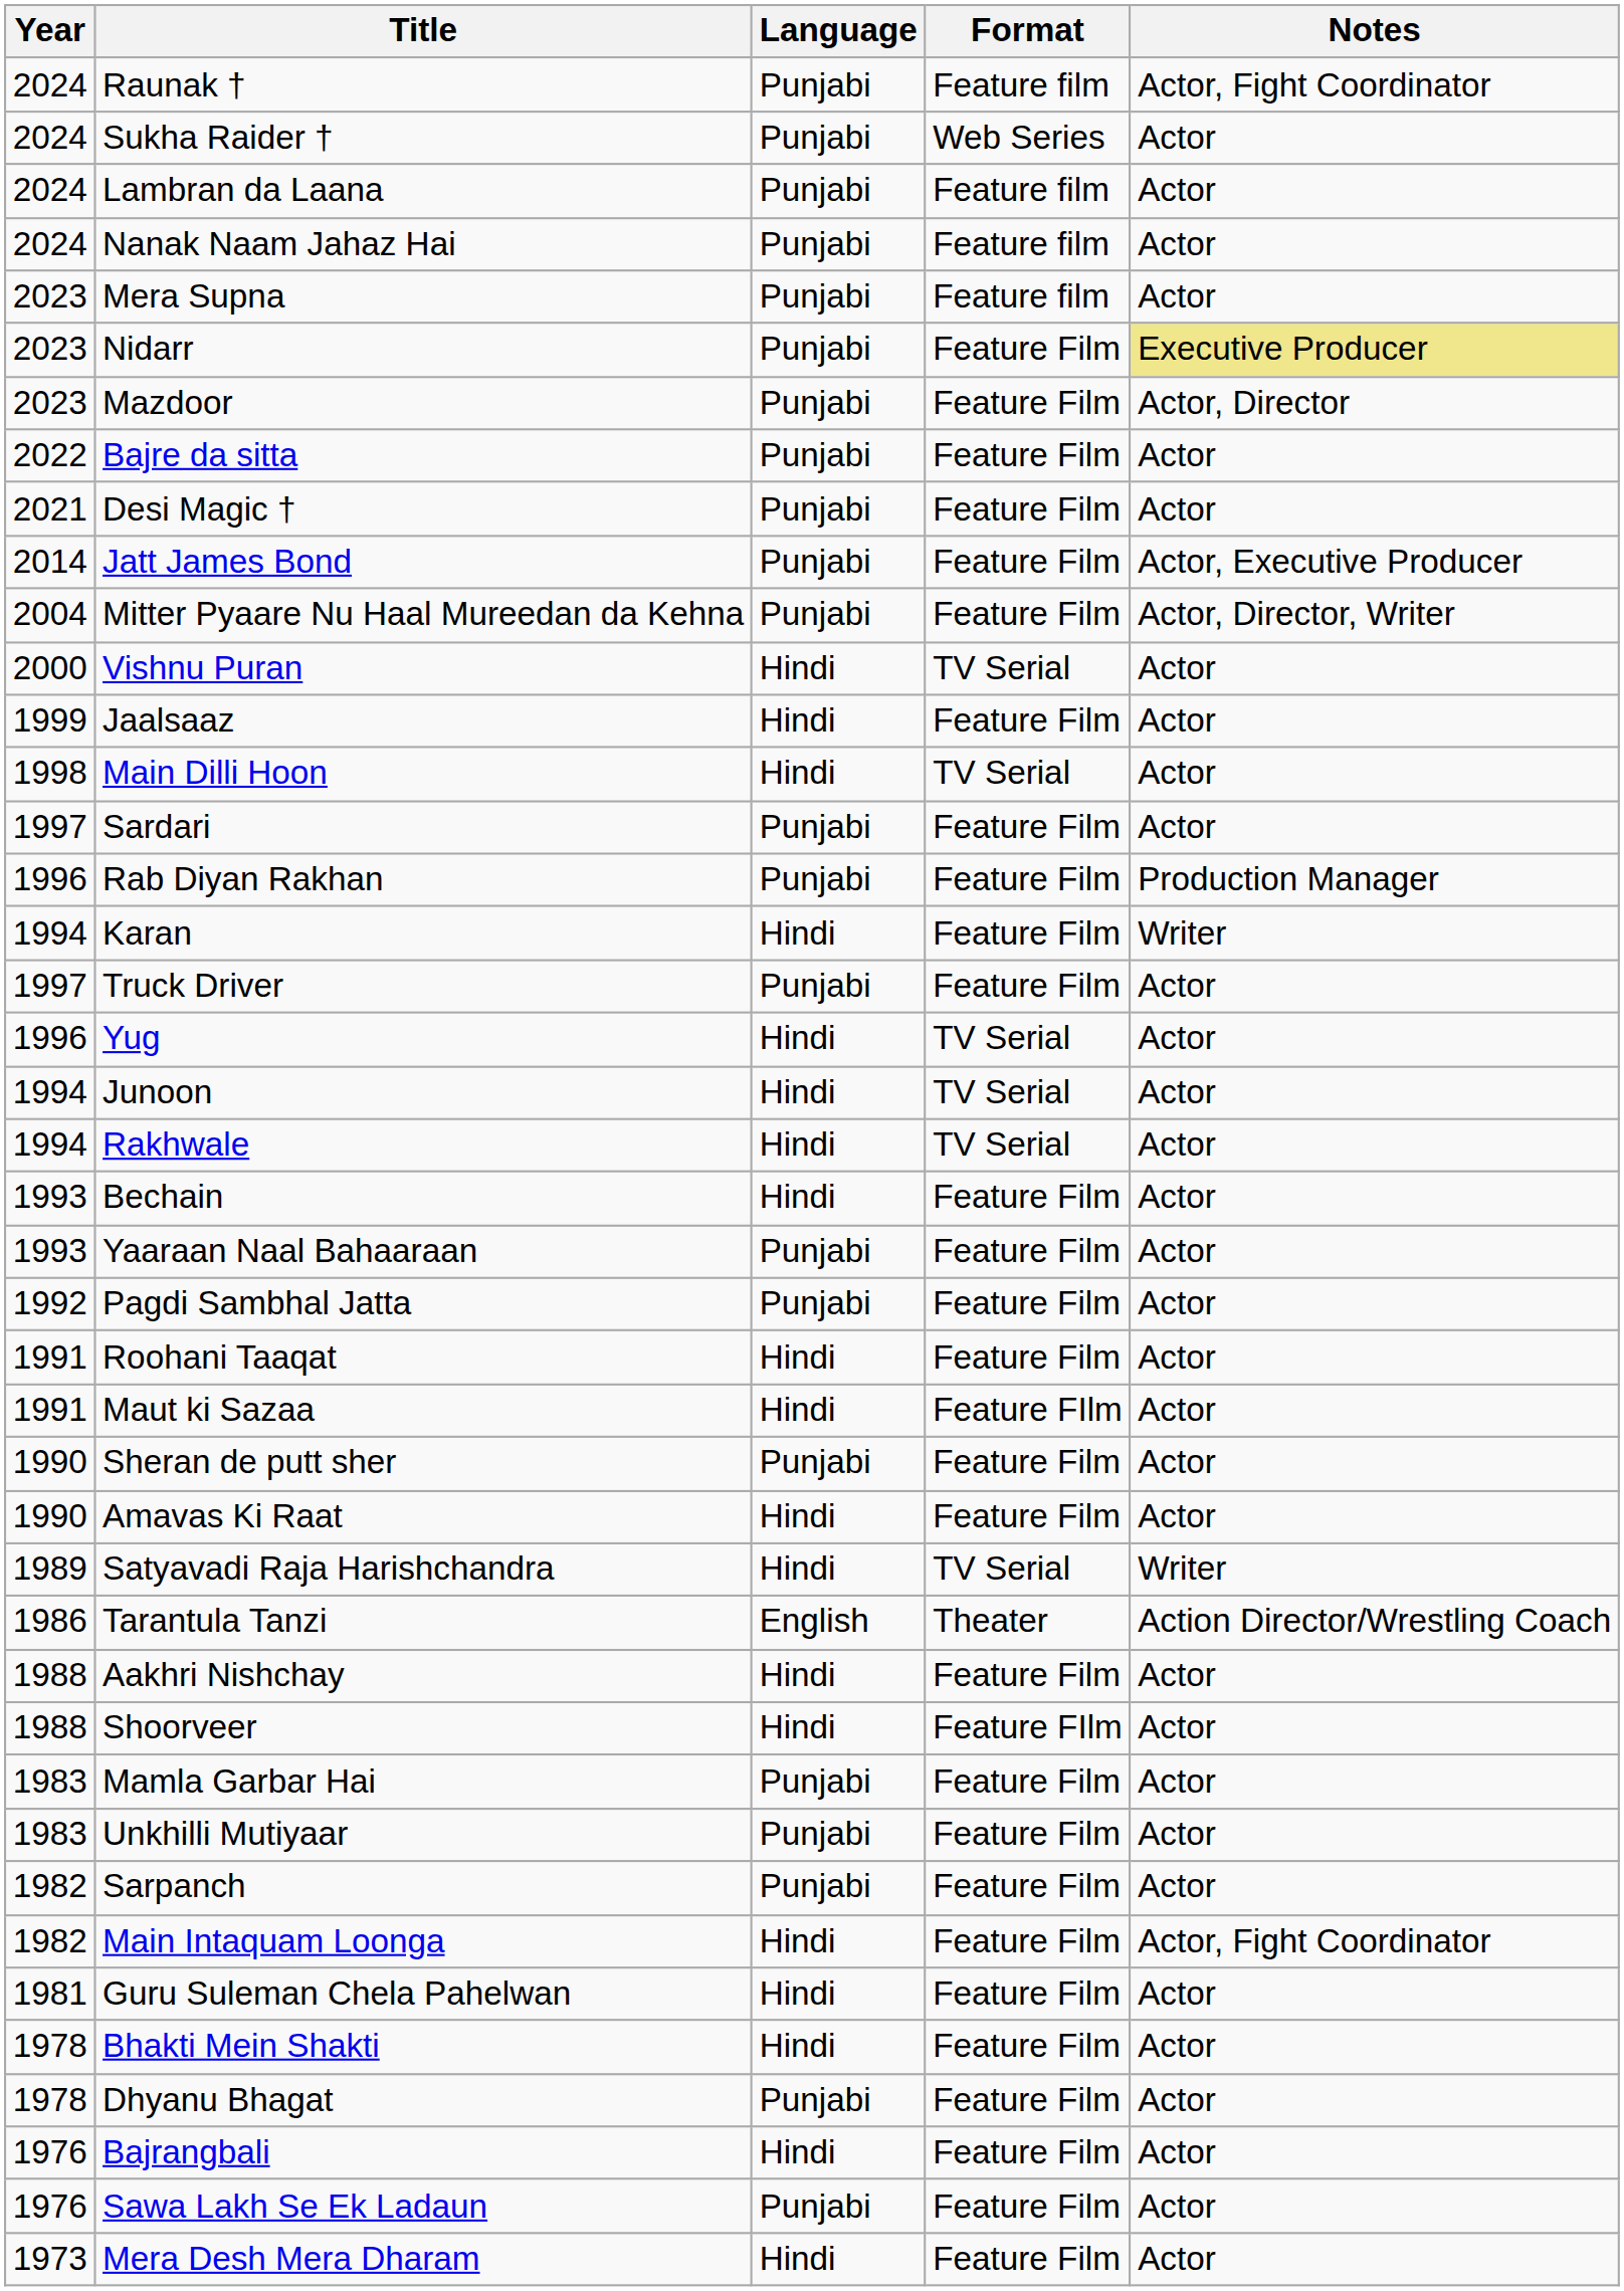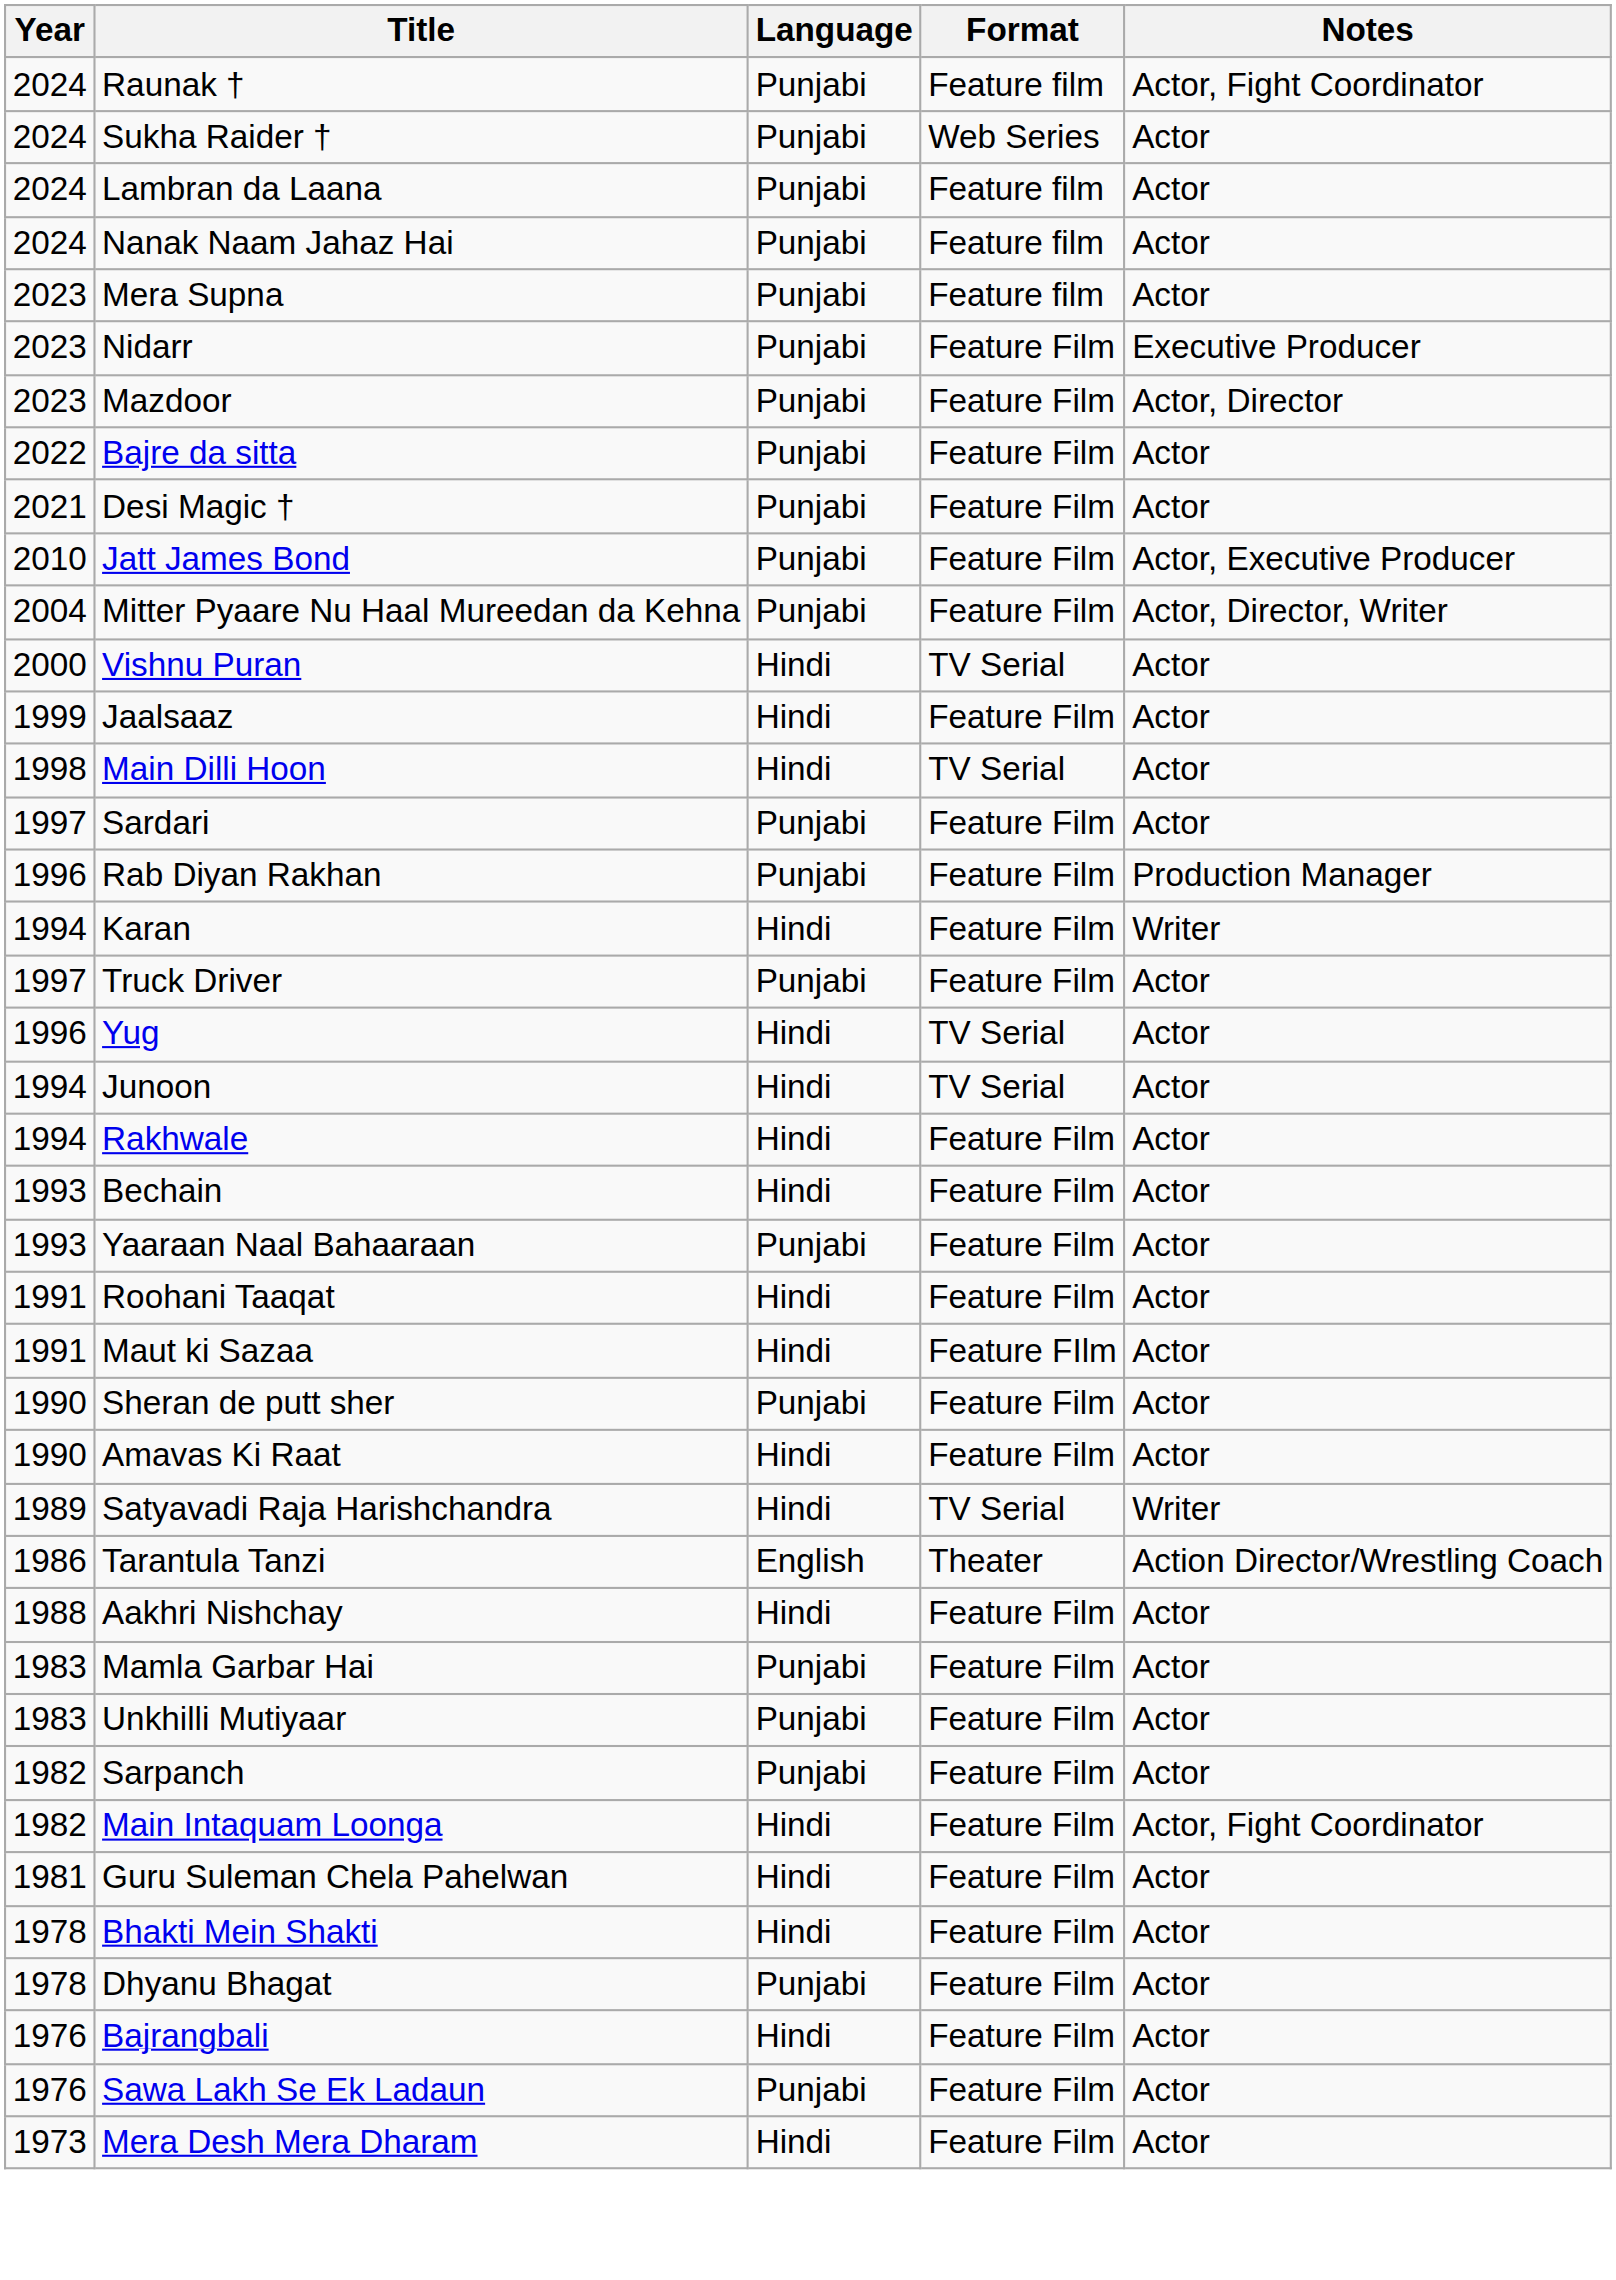Nidarr | Notes: khaki background -> no background
Jatt James Bond | Year: 2014 -> 2010
Rakhwale | Format: TV Serial -> Feature Film
- row: 1992 | Pagdi Sambhal Jatta | Punjabi | Feature Film | Actor
- row: 1988 | Shoorveer | Hindi | Feature FIlm | Actor
